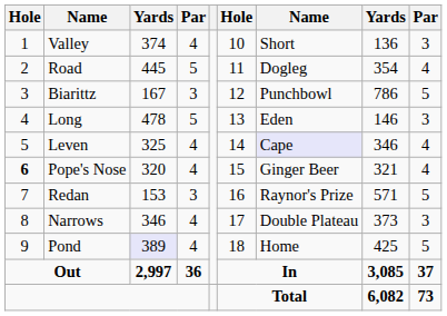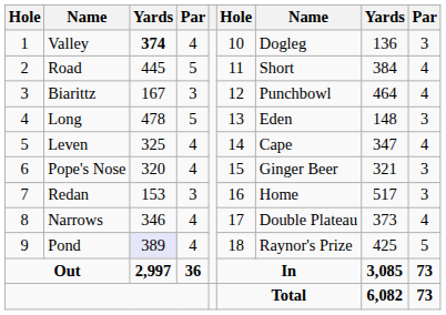Valley | column 3: normal -> bold
Valley | column 7: Short -> Dogleg
Road | column 7: Dogleg -> Short
Road | column 8: 354 -> 384
Biarittz | column 8: 786 -> 464
Biarittz | column 9: 5 -> 4
Long | column 8: 146 -> 148
Leven | column 7: lavender background -> no background
Leven | column 8: 346 -> 347
Pope's Nose | column 1: bold -> normal
Pope's Nose | column 9: 4 -> 3
Redan | column 7: Raynor's Prize -> Home
Redan | column 8: 571 -> 517
Redan | column 9: 5 -> 3
Narrows | column 9: 3 -> 4
Pond | column 7: Home -> Raynor's Prize
Out | column 9: 37 -> 73
